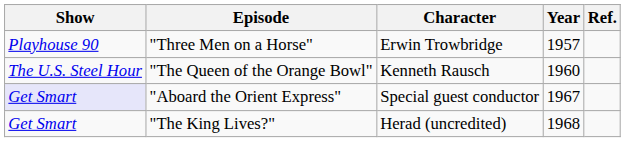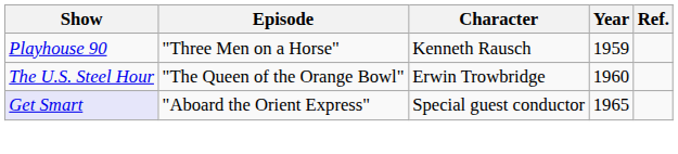"Three Men on a Horse" | Character: Erwin Trowbridge -> Kenneth Rausch
"Three Men on a Horse" | Year: 1957 -> 1959
"The Queen of the Orange Bowl" | Character: Kenneth Rausch -> Erwin Trowbridge
"Aboard the Orient Express" | Year: 1967 -> 1965
- row: Get Smart | "The King Lives?" | Herad (uncredited) | 1968
